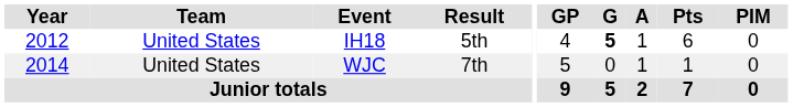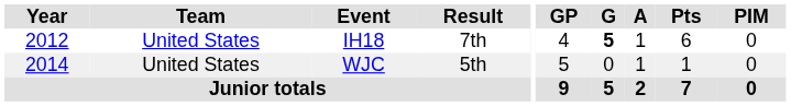IH18 | Result: 5th -> 7th
WJC | Result: 7th -> 5th
